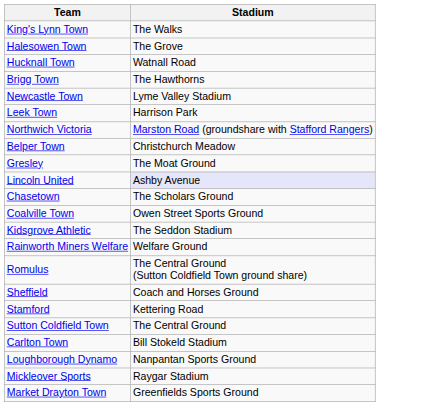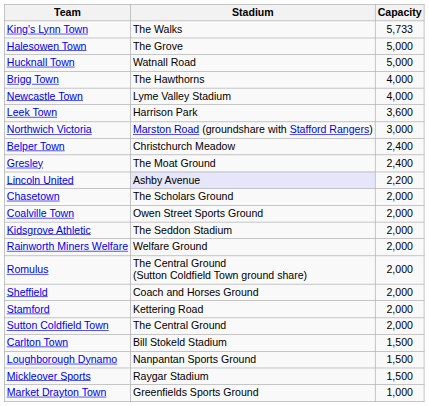+ column: Capacity | 5,733 | 5,000 | 5,000 | 4,000 | 4,000 | 3,600 | 3,000 | 2,400 | 2,400 | 2,200 | 2,000 | 2,000 | 2,000 | 2,000 | 2,000 | 2,000 | 2,000 | 2,000 | 1,500 | 1,500 | 1,500 | 1,000
